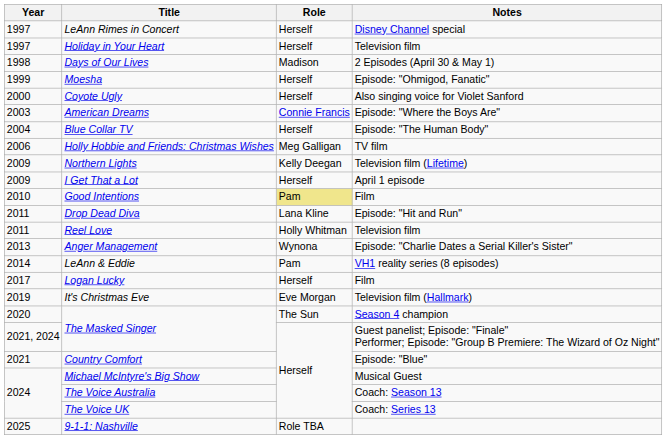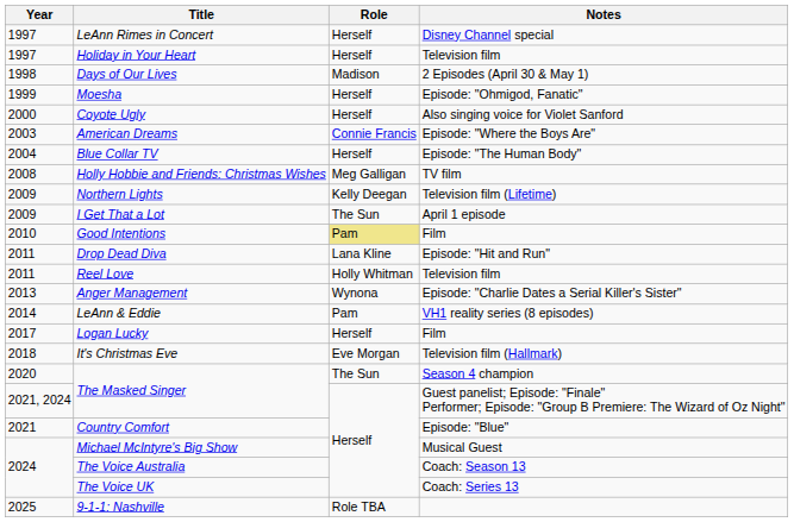Holly Hobbie and Friends: Christmas Wishes | Year: 2006 -> 2008
I Get That a Lot | Role: Herself -> The Sun
It's Christmas Eve | Year: 2019 -> 2018
